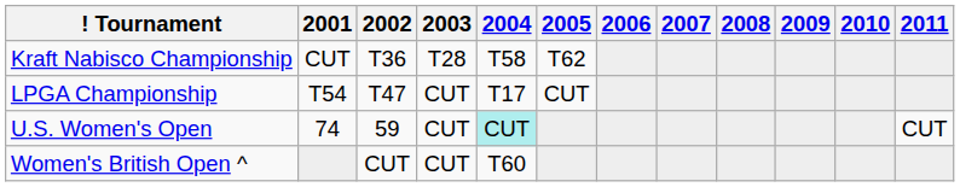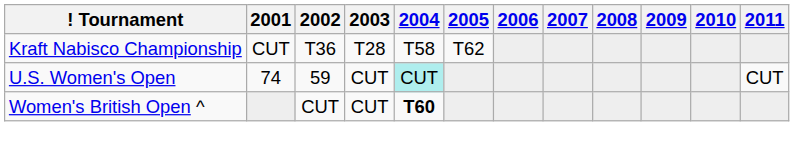- row: LPGA Championship | T54 | T47 | CUT | T17 | CUT
Women's British Open ^ | 2004: normal -> bold
